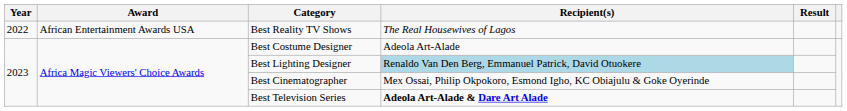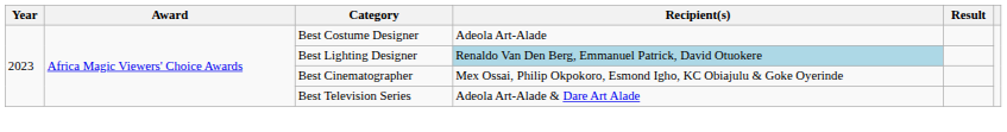- row: 2022 | African Entertainment Awards USA | Best Reality TV Shows | The Real Housewives of Lagos
Best Television Series | Recipient(s): bold -> normal
